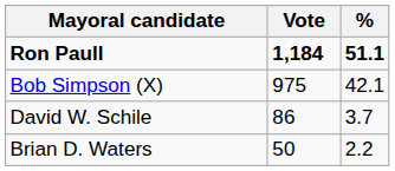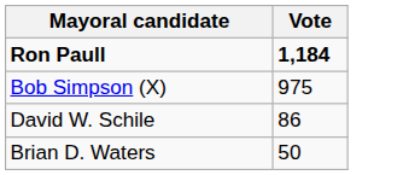- column: % | 51.1 | 42.1 | 3.7 | 2.2
